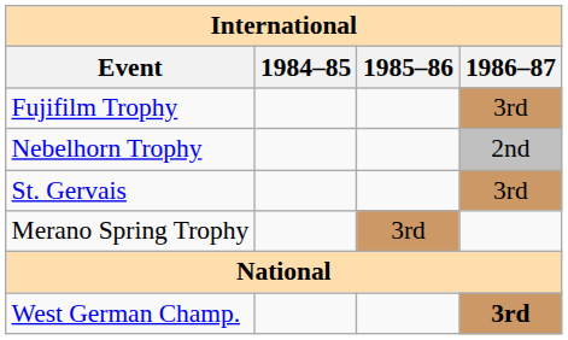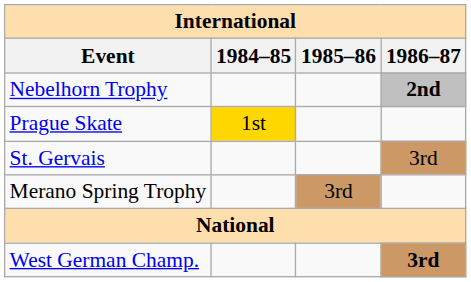- row: Fujifilm Trophy | 3rd
Nebelhorn Trophy | 1986–87: normal -> bold
+ row: Prague Skate | 1st
